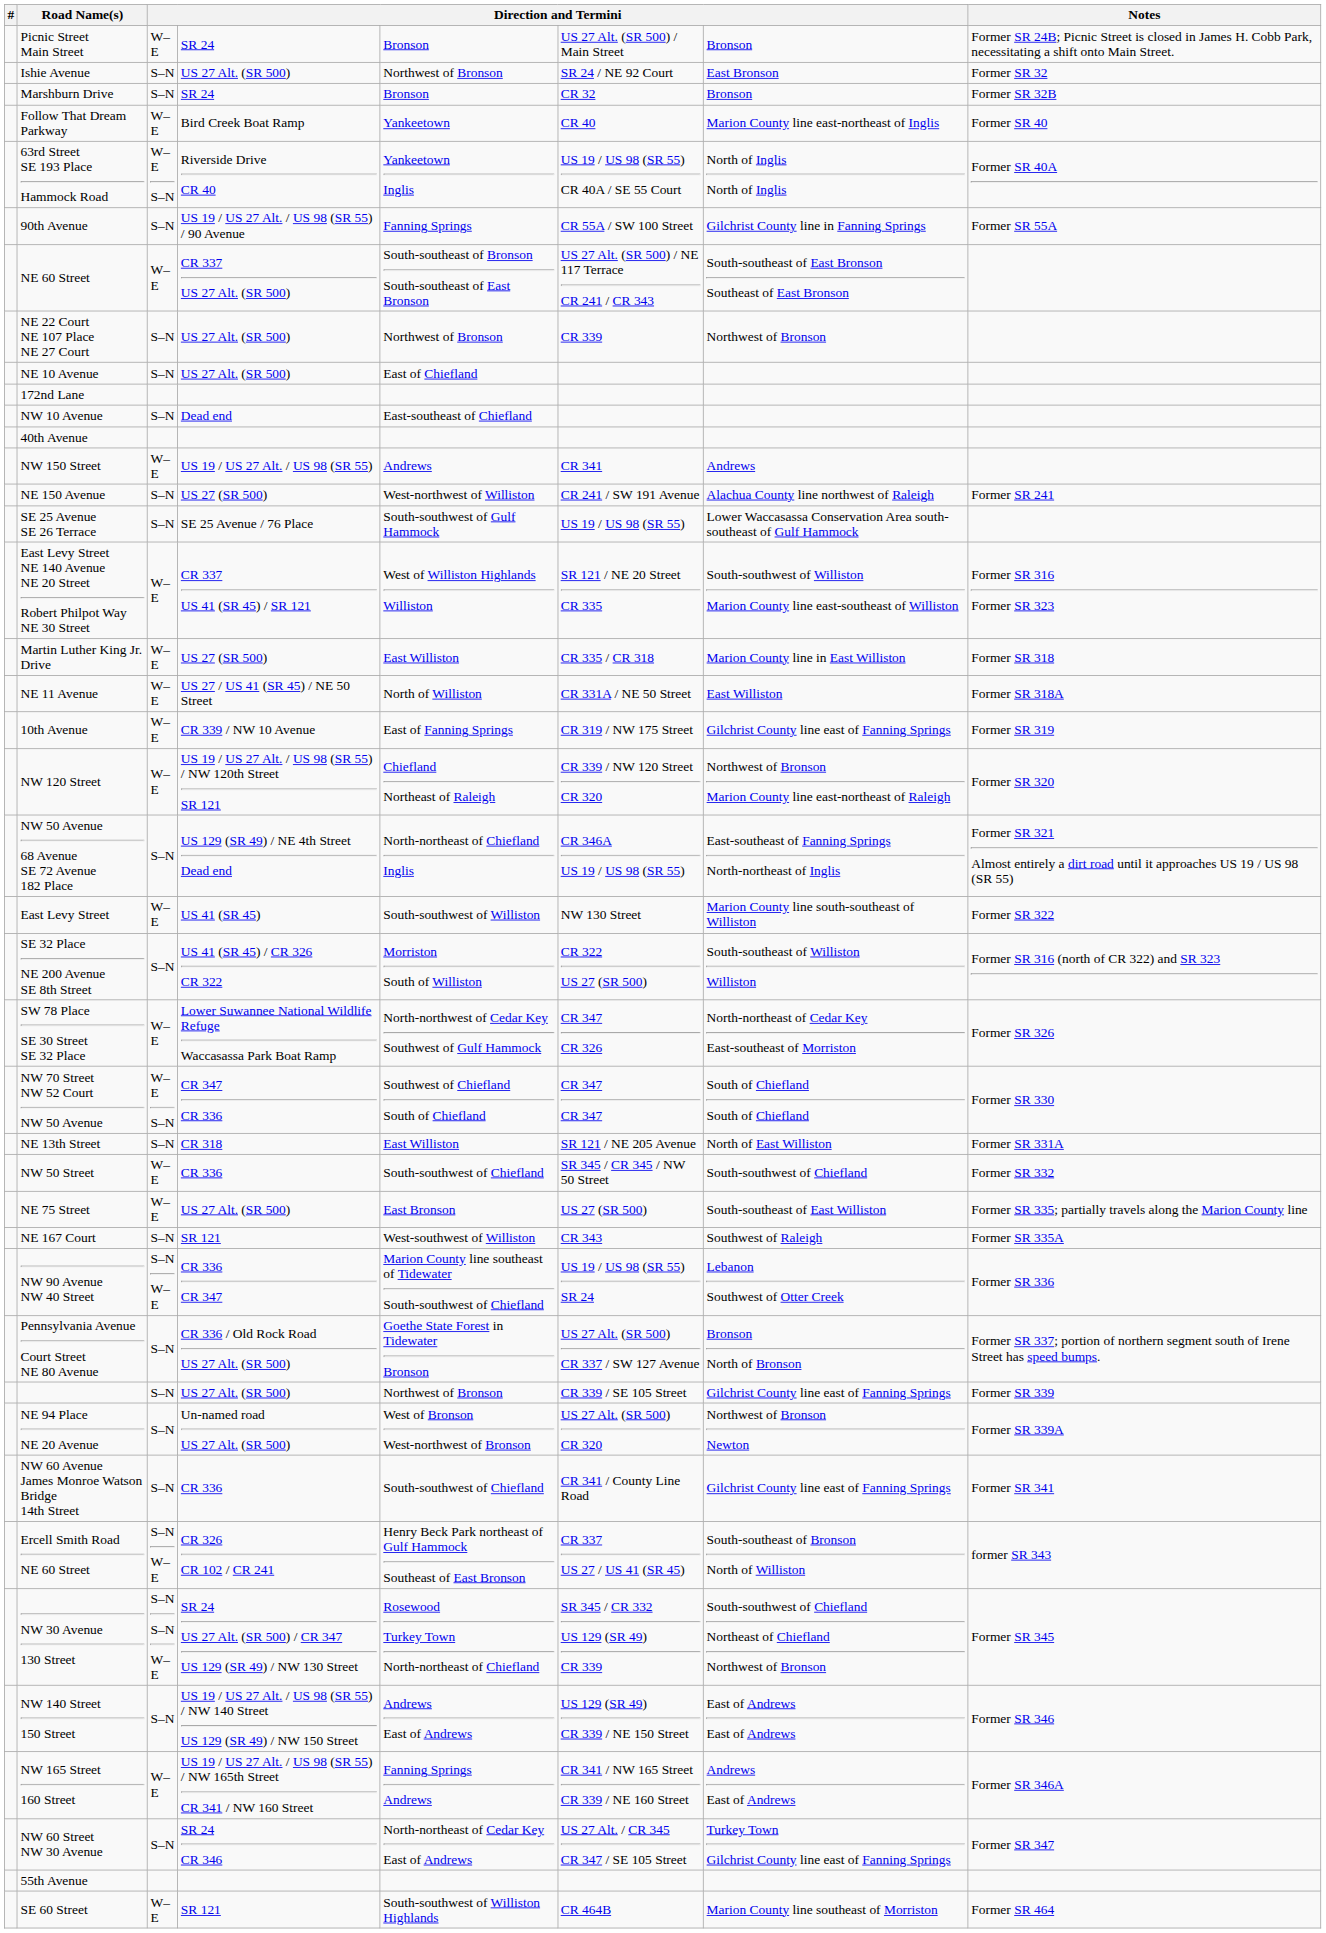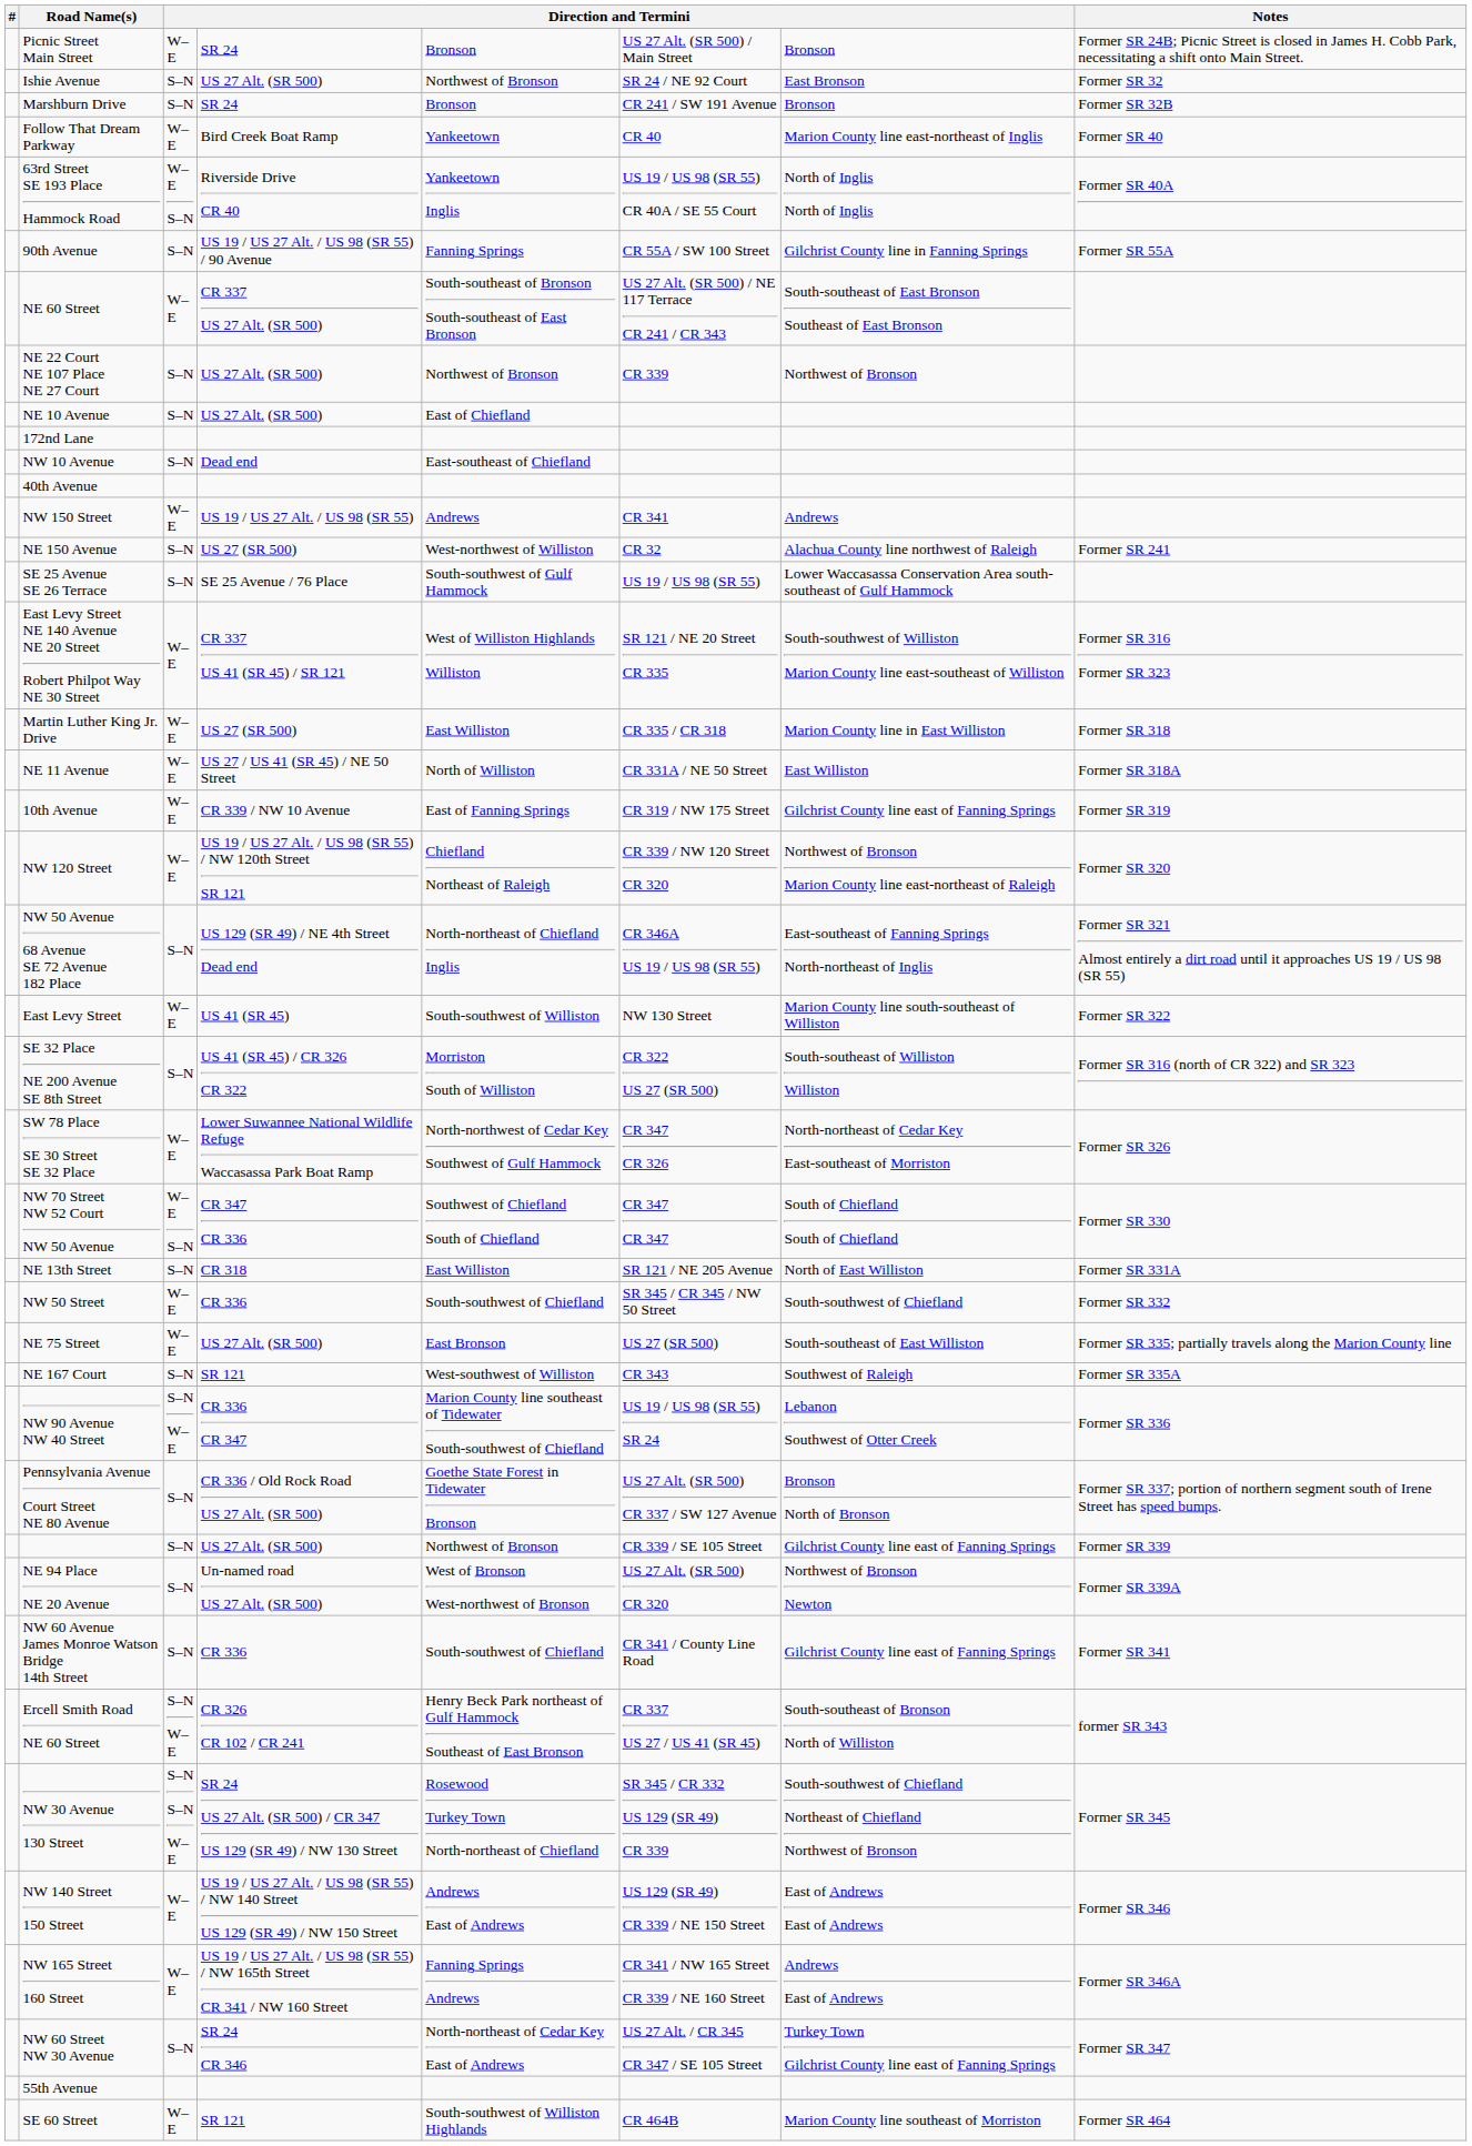Marshburn Drive | column 6: CR 32 -> CR 241 / SW 191 Avenue
NE 150 Avenue | column 6: CR 241 / SW 191 Avenue -> CR 32
NW 140 Street 150 Street | column 3: S–N -> W–E
